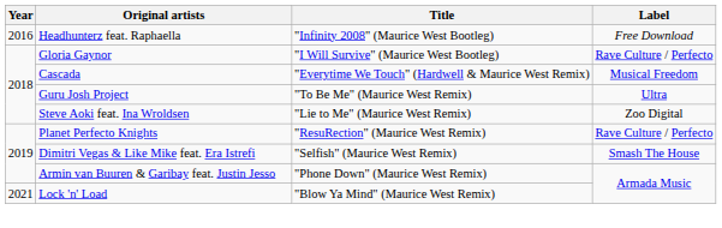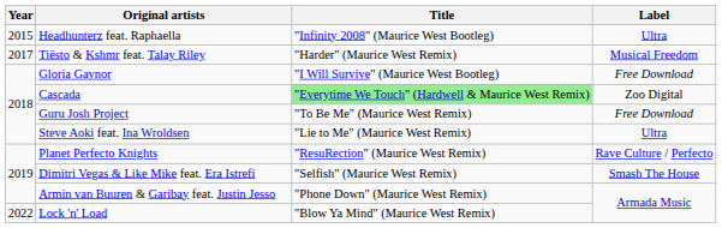Headhunterz feat. Raphaella | Year: 2016 -> 2015
Headhunterz feat. Raphaella | Label: Free Download -> Ultra
+ row: 2017 | Tiësto & Kshmr feat. Talay Riley | "Harder" (Maurice West Remix) | Musical Freedom
Gloria Gaynor | Label: Rave Culture / Perfecto -> Free Download
Cascada | Title: no background -> lightgreen background
Cascada | Label: Musical Freedom -> Zoo Digital
Guru Josh Project | Label: Ultra -> Free Download
Steve Aoki feat. Ina Wroldsen | Label: Zoo Digital -> Ultra
Lock 'n' Load | Year: 2021 -> 2022
